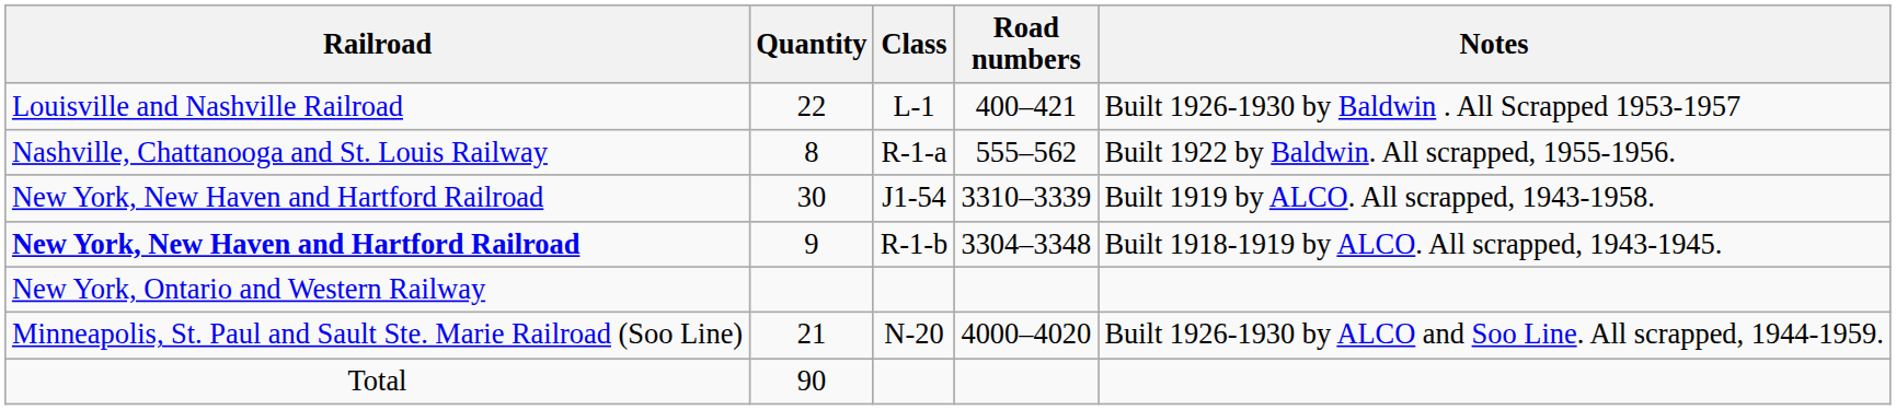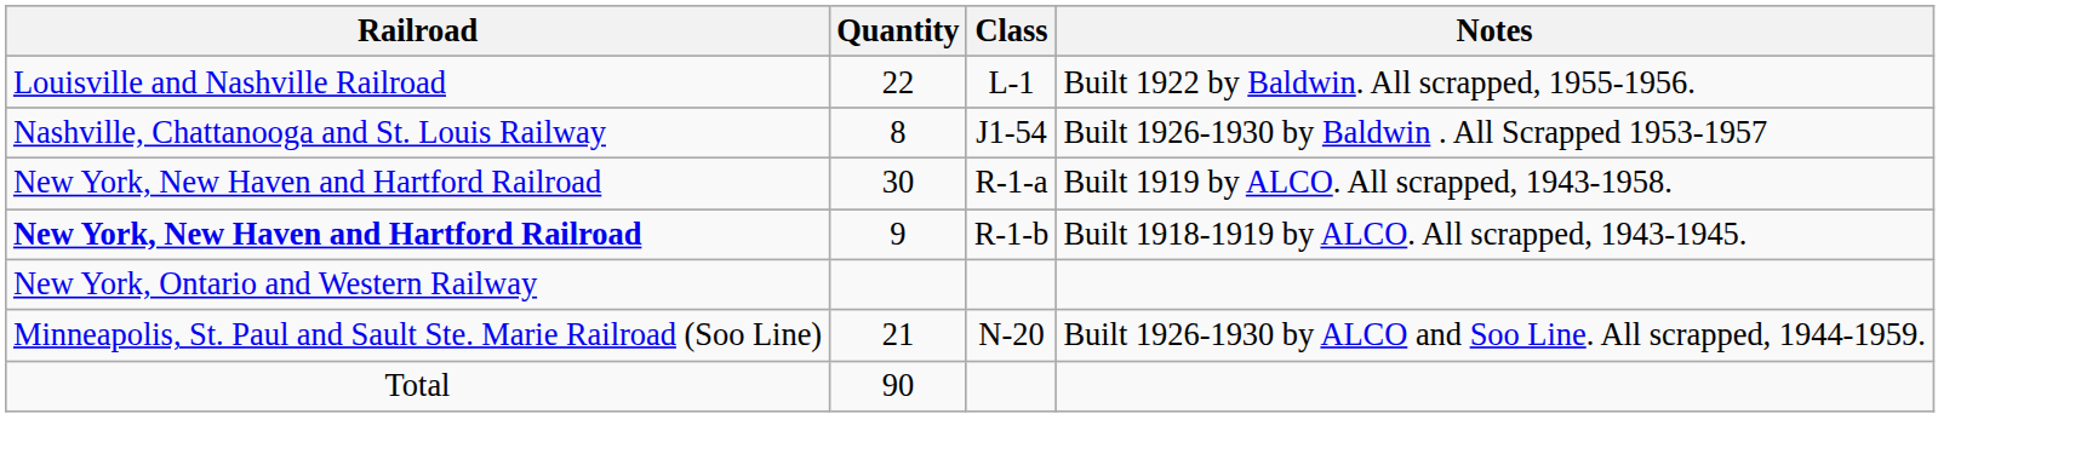- column: Road numbers | 400–421 | 555–562 | 3310–3339 | 3304–3348 | 4000–4020
22 | Notes: Built 1926-1930 by Baldwin . All Scrapped 1953-1957 -> Built 1922 by Baldwin. All scrapped, 1955-1956.
8 | Class: R-1-a -> J1-54
8 | Notes: Built 1922 by Baldwin. All scrapped, 1955-1956. -> Built 1926-1930 by Baldwin . All Scrapped 1953-1957
30 | Class: J1-54 -> R-1-a
